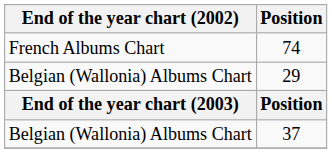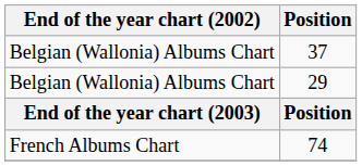rows swapped: 37 <-> 74
